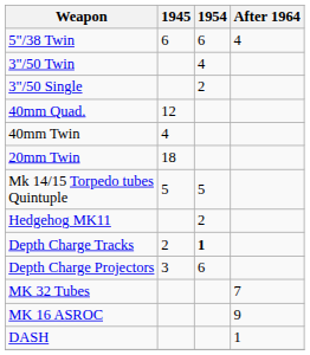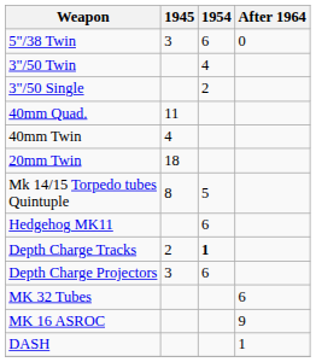5"/38 Twin | 1945: 6 -> 3
5"/38 Twin | After 1964: 4 -> 0
40mm Quad. | 1945: 12 -> 11
Mk 14/15 Torpedo tubes Quintuple | 1945: 5 -> 8
Hedgehog MK11 | 1954: 2 -> 6
MK 32 Tubes | After 1964: 7 -> 6
